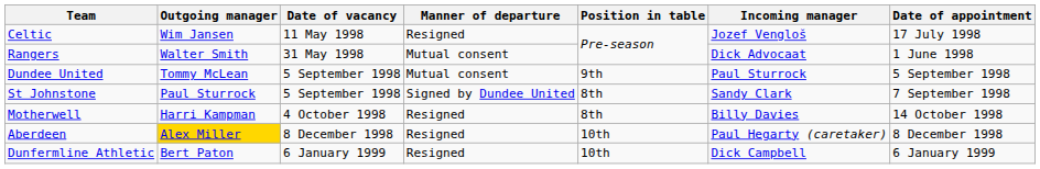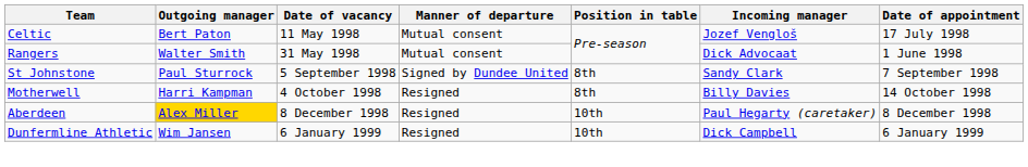Celtic | Outgoing manager: Wim Jansen -> Bert Paton
Celtic | Manner of departure: Resigned -> Mutual consent
- row: Dundee United | Tommy McLean | 5 September 1998 | Mutual consent | 9th | Paul Sturrock | 5 September 1998
Dunfermline Athletic | Outgoing manager: Bert Paton -> Wim Jansen
